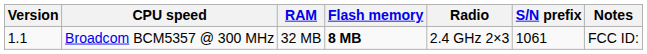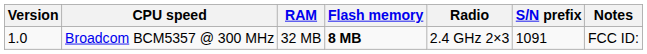Broadcom BCM5357 @ 300 MHz | Version: 1.1 -> 1.0
Broadcom BCM5357 @ 300 MHz | S/N prefix: 1061 -> 1091
